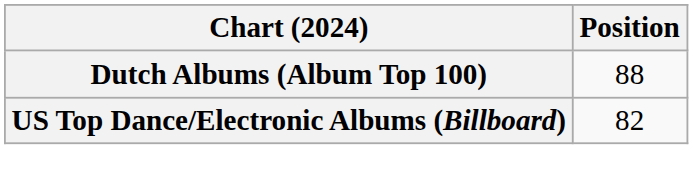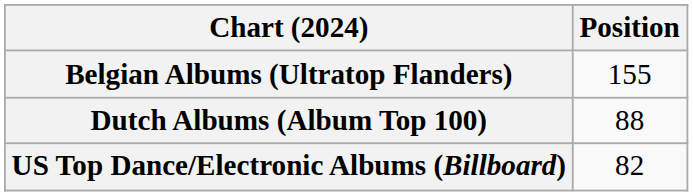+ row: Belgian Albums (Ultratop Flanders) | 155
